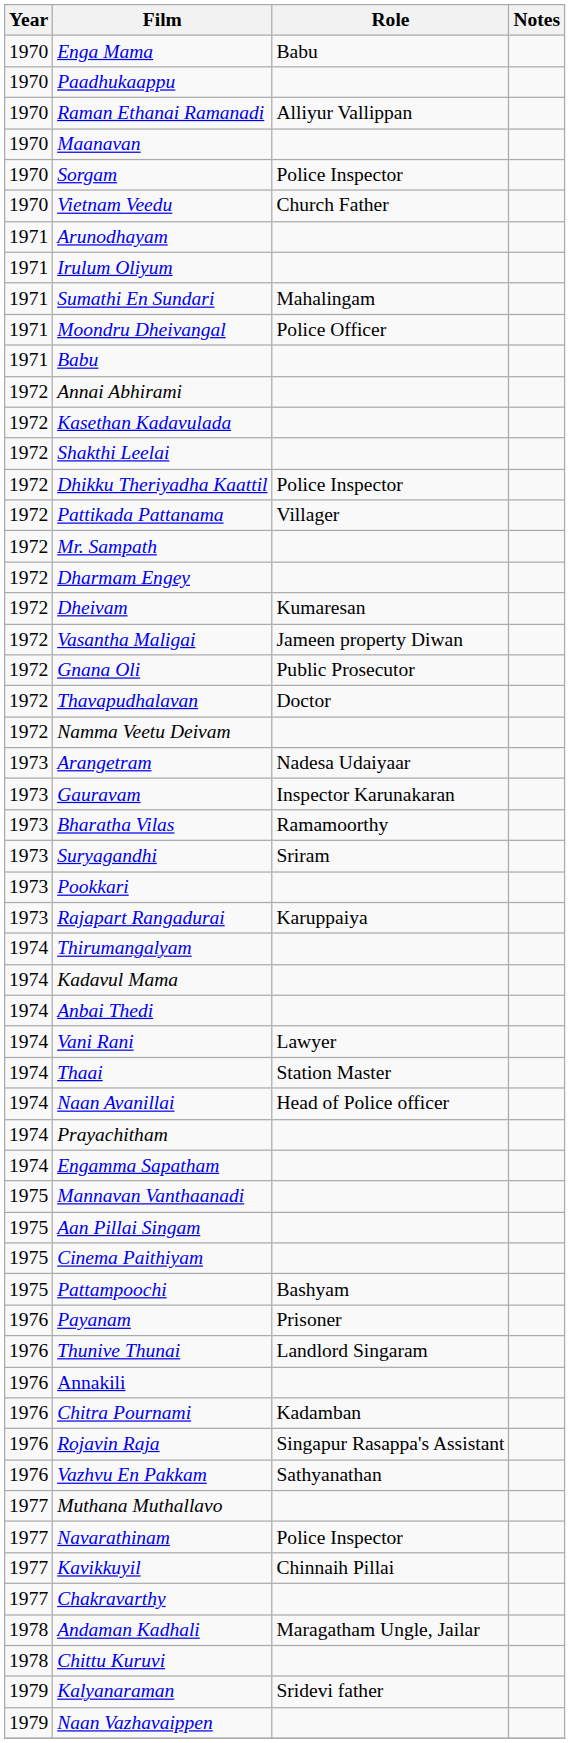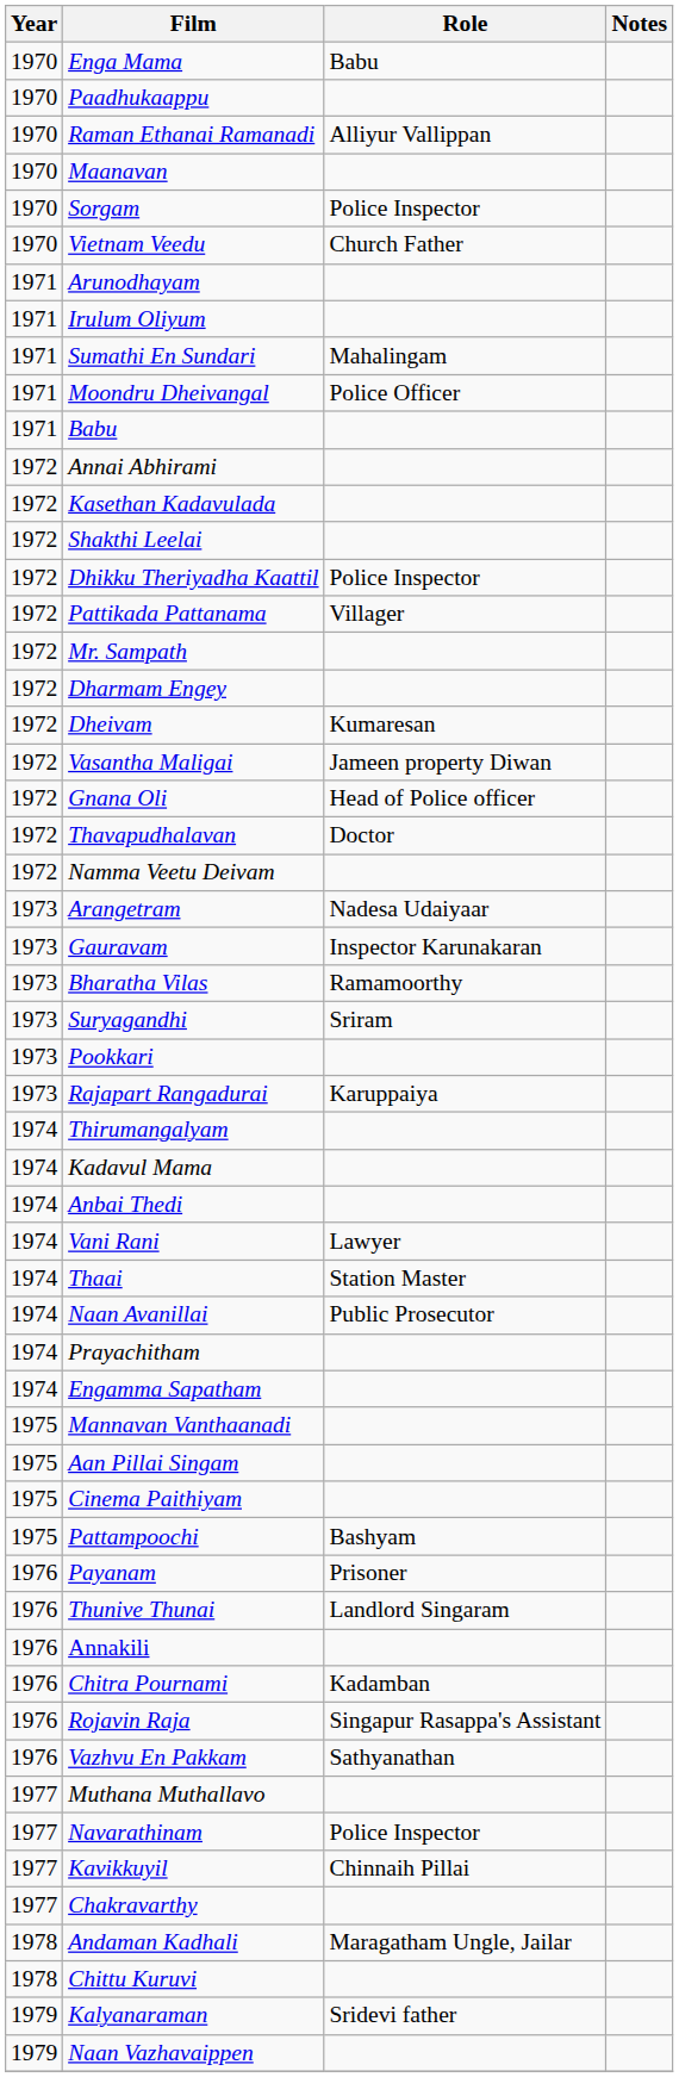Gnana Oli | Role: Public Prosecutor -> Head of Police officer
Naan Avanillai | Role: Head of Police officer -> Public Prosecutor
